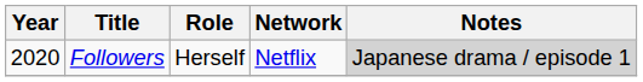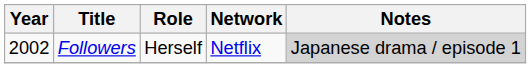Followers | Year: 2020 -> 2002
